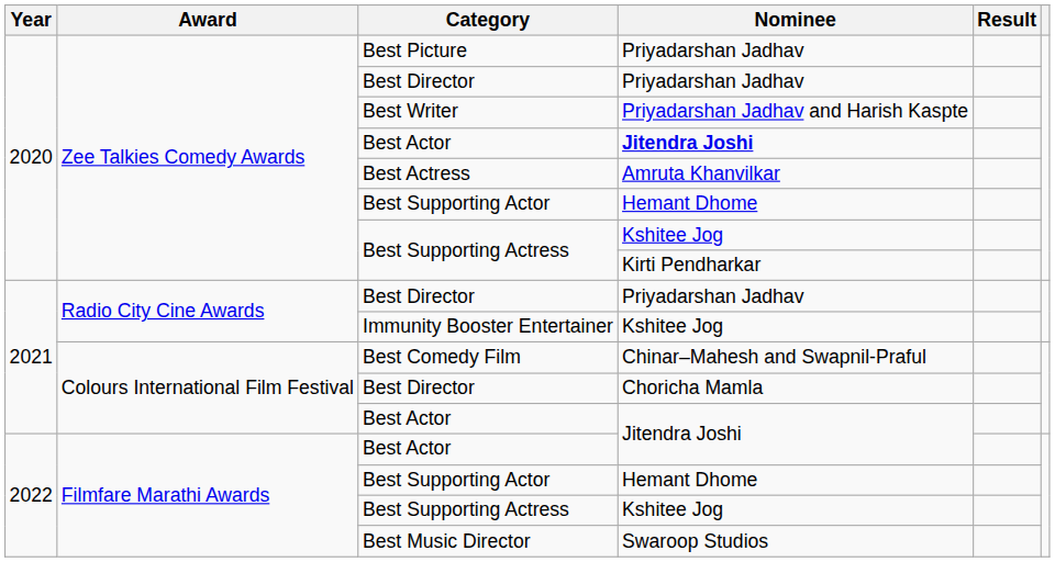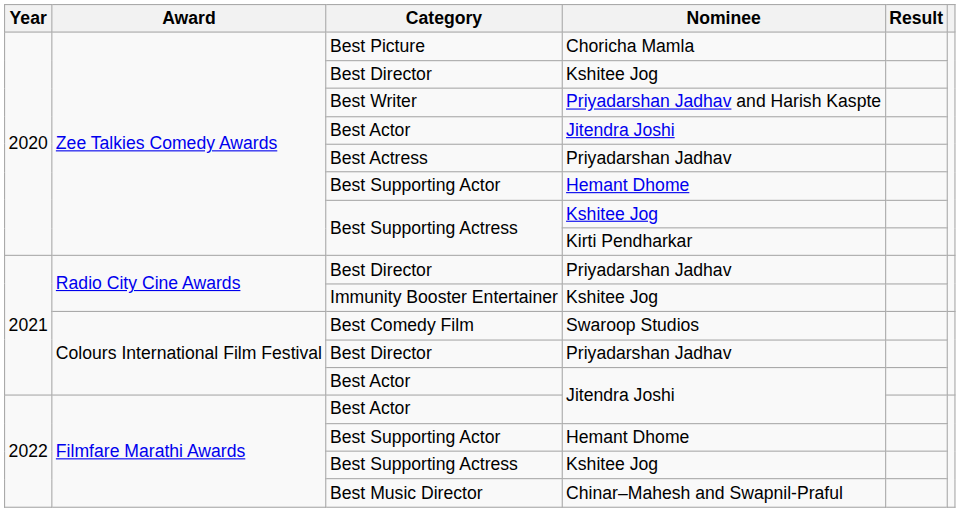Best Picture | Nominee: Priyadarshan Jadhav -> Choricha Mamla
Zee Talkies Comedy Awards / Best Director | Nominee: Priyadarshan Jadhav -> Kshitee Jog
Zee Talkies Comedy Awards / Best Actor | Nominee: bold -> normal
Best Actress | Nominee: Amruta Khanvilkar -> Priyadarshan Jadhav
Best Comedy Film | Nominee: Chinar–Mahesh and Swapnil-Praful -> Swaroop Studios
Colours International Film Festival / Best Director | Nominee: Choricha Mamla -> Priyadarshan Jadhav
Best Music Director | Nominee: Swaroop Studios -> Chinar–Mahesh and Swapnil-Praful
